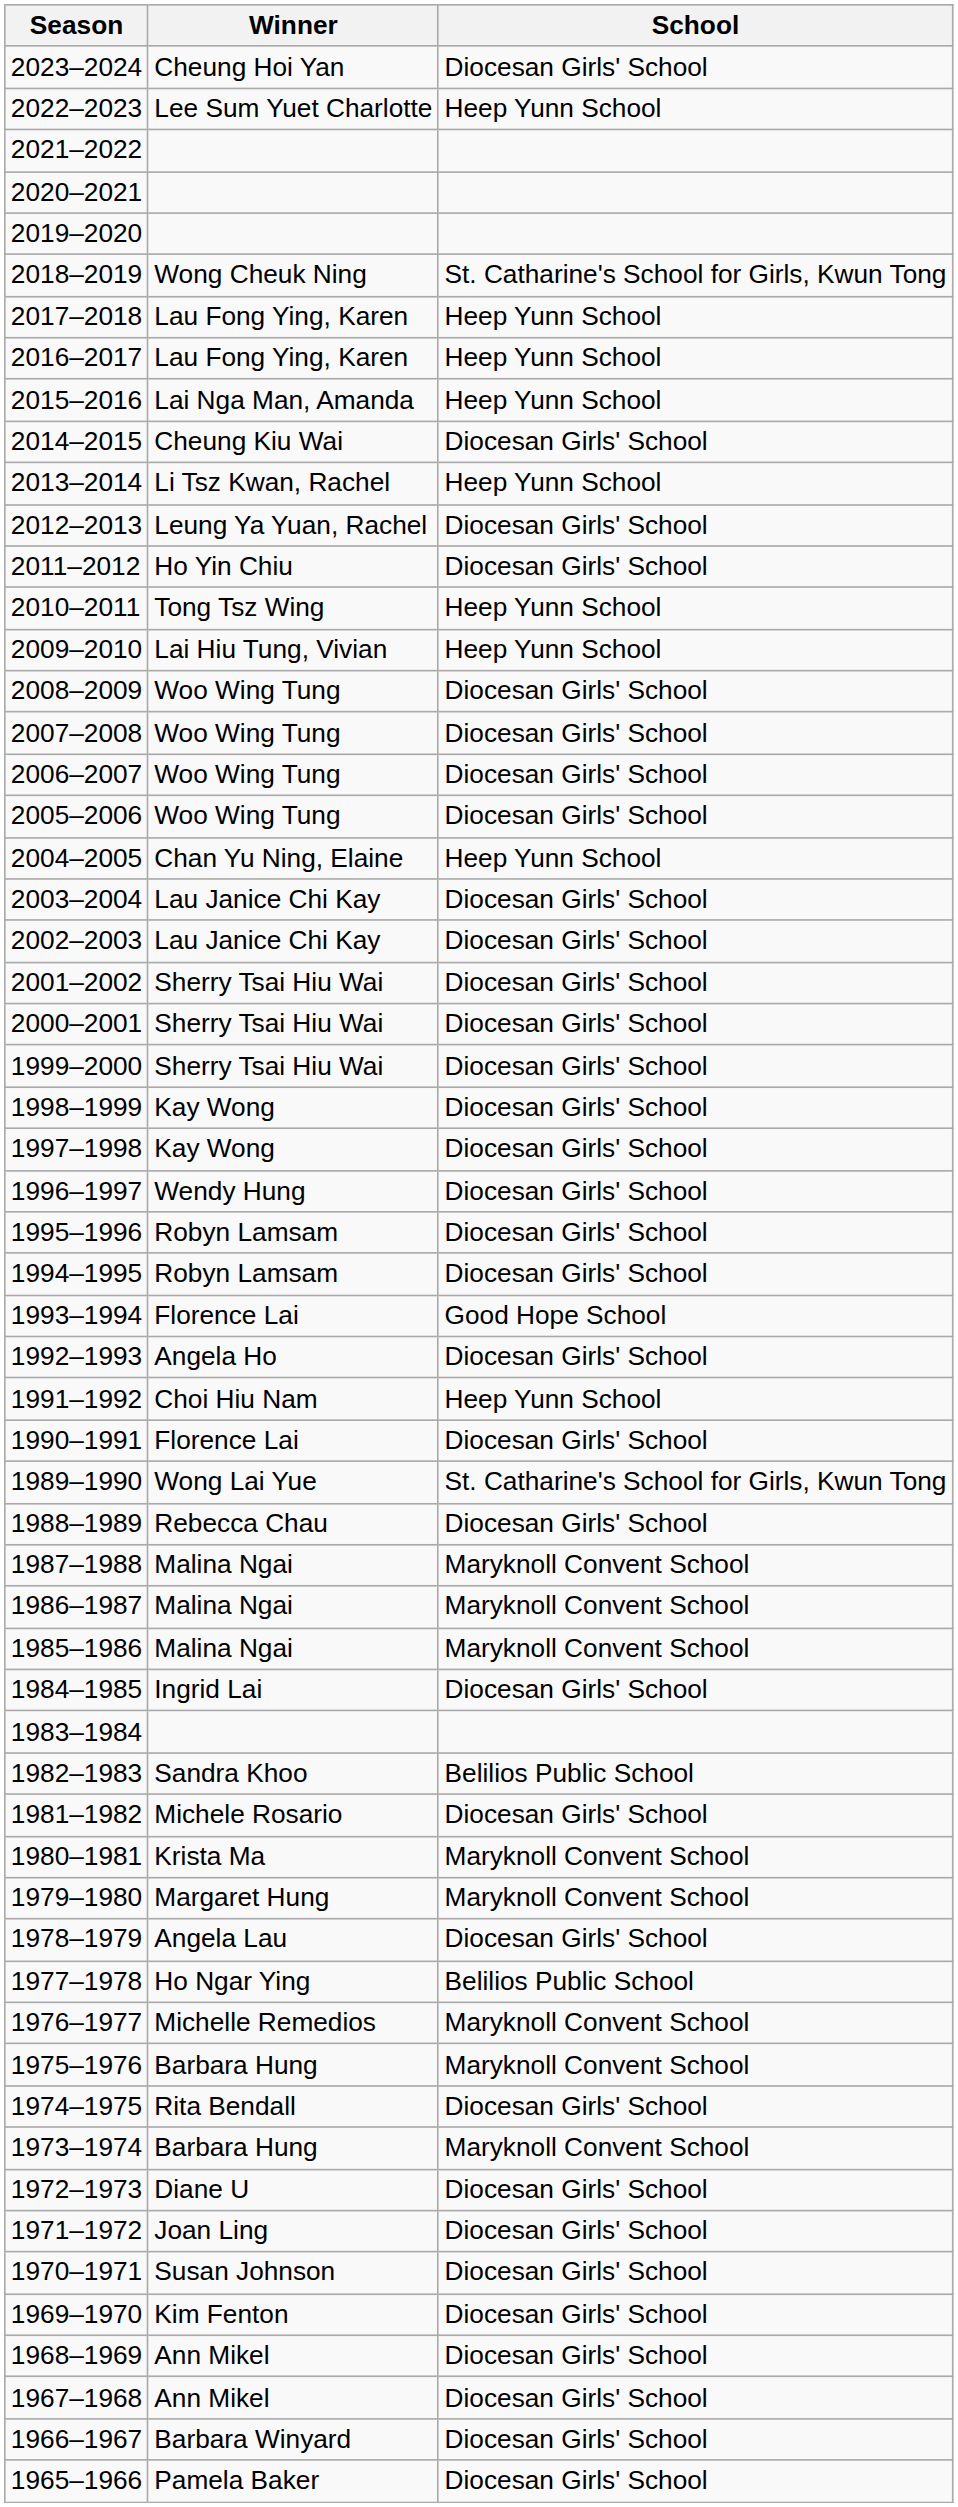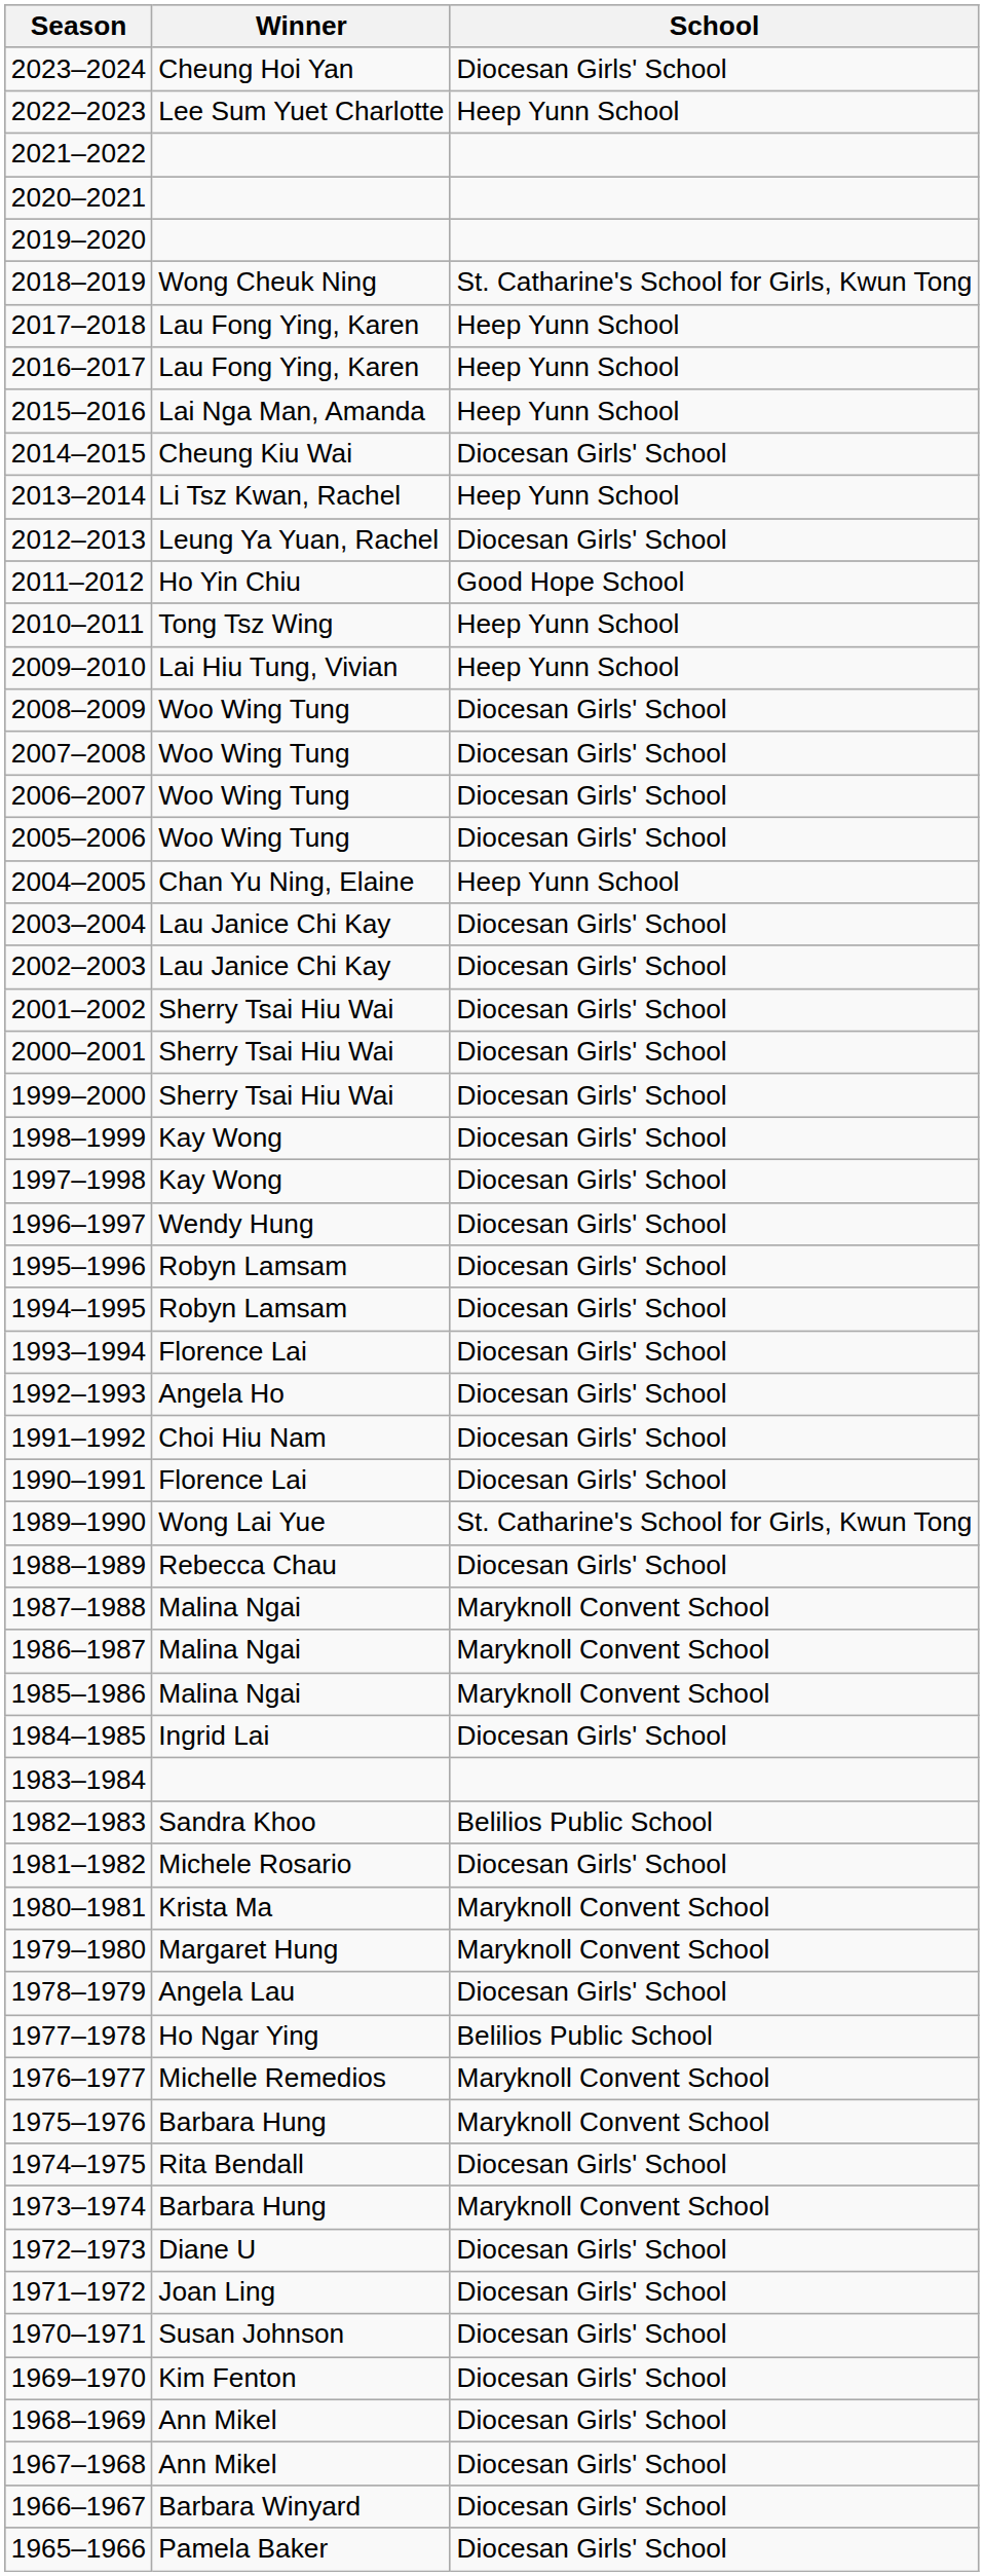2011–2012 | School: Diocesan Girls' School -> Good Hope School
1993–1994 | School: Good Hope School -> Diocesan Girls' School
1991–1992 | School: Heep Yunn School -> Diocesan Girls' School
